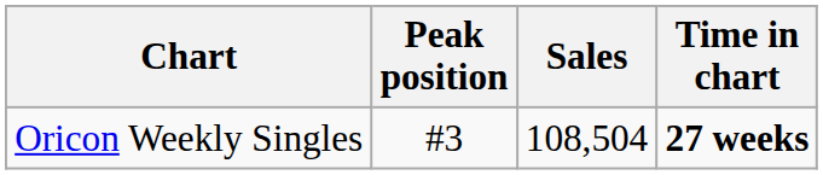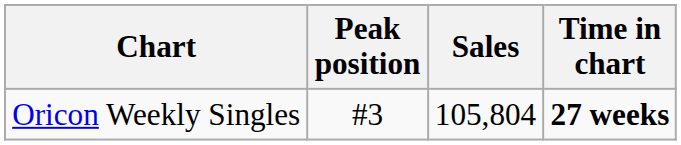Oricon Weekly Singles | Sales: 108,504 -> 105,804
